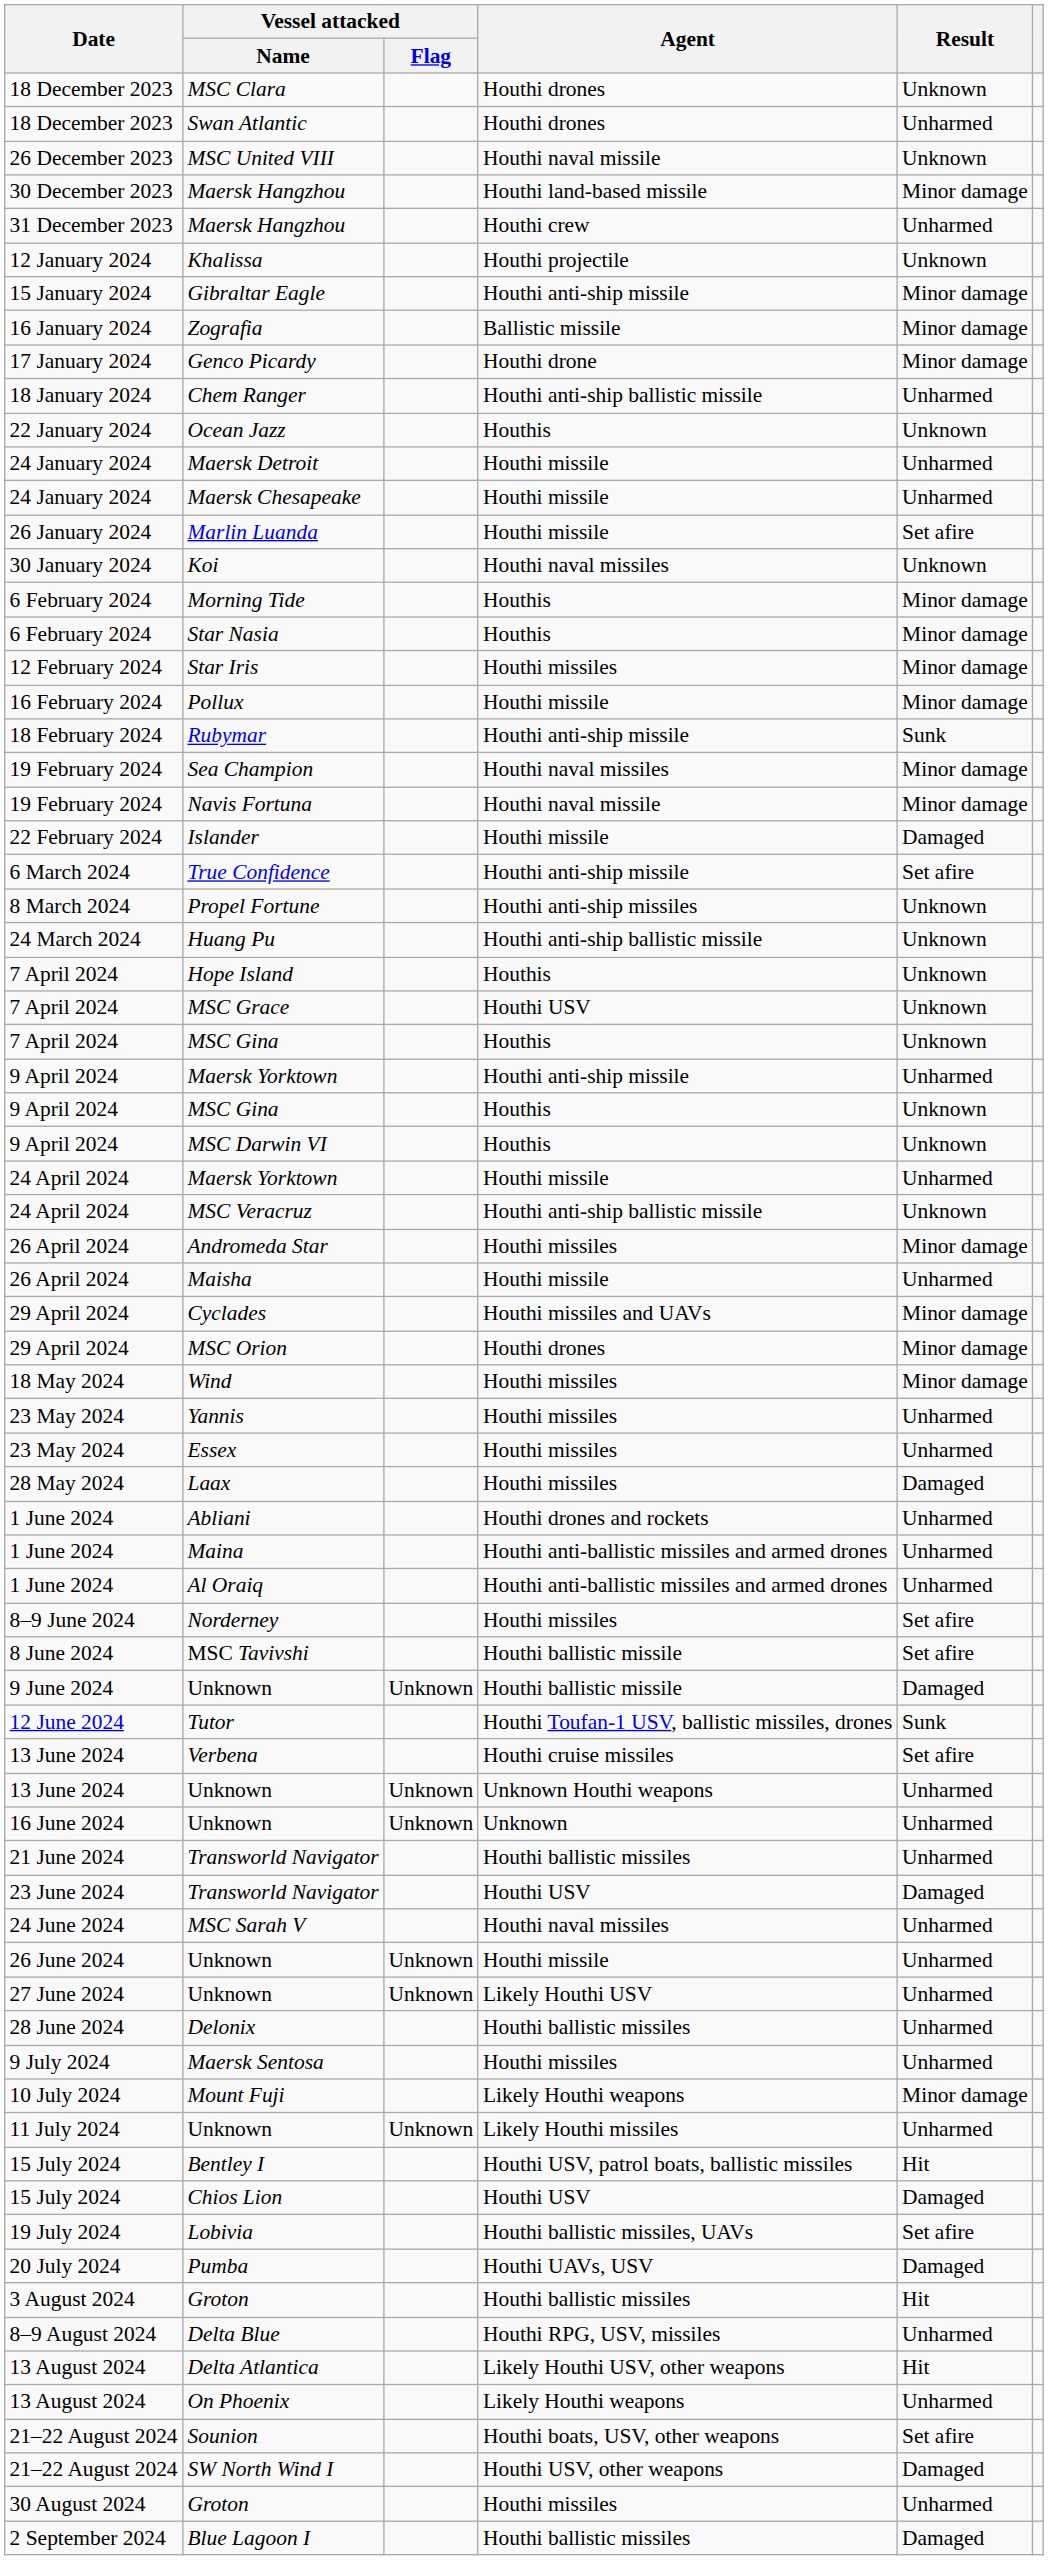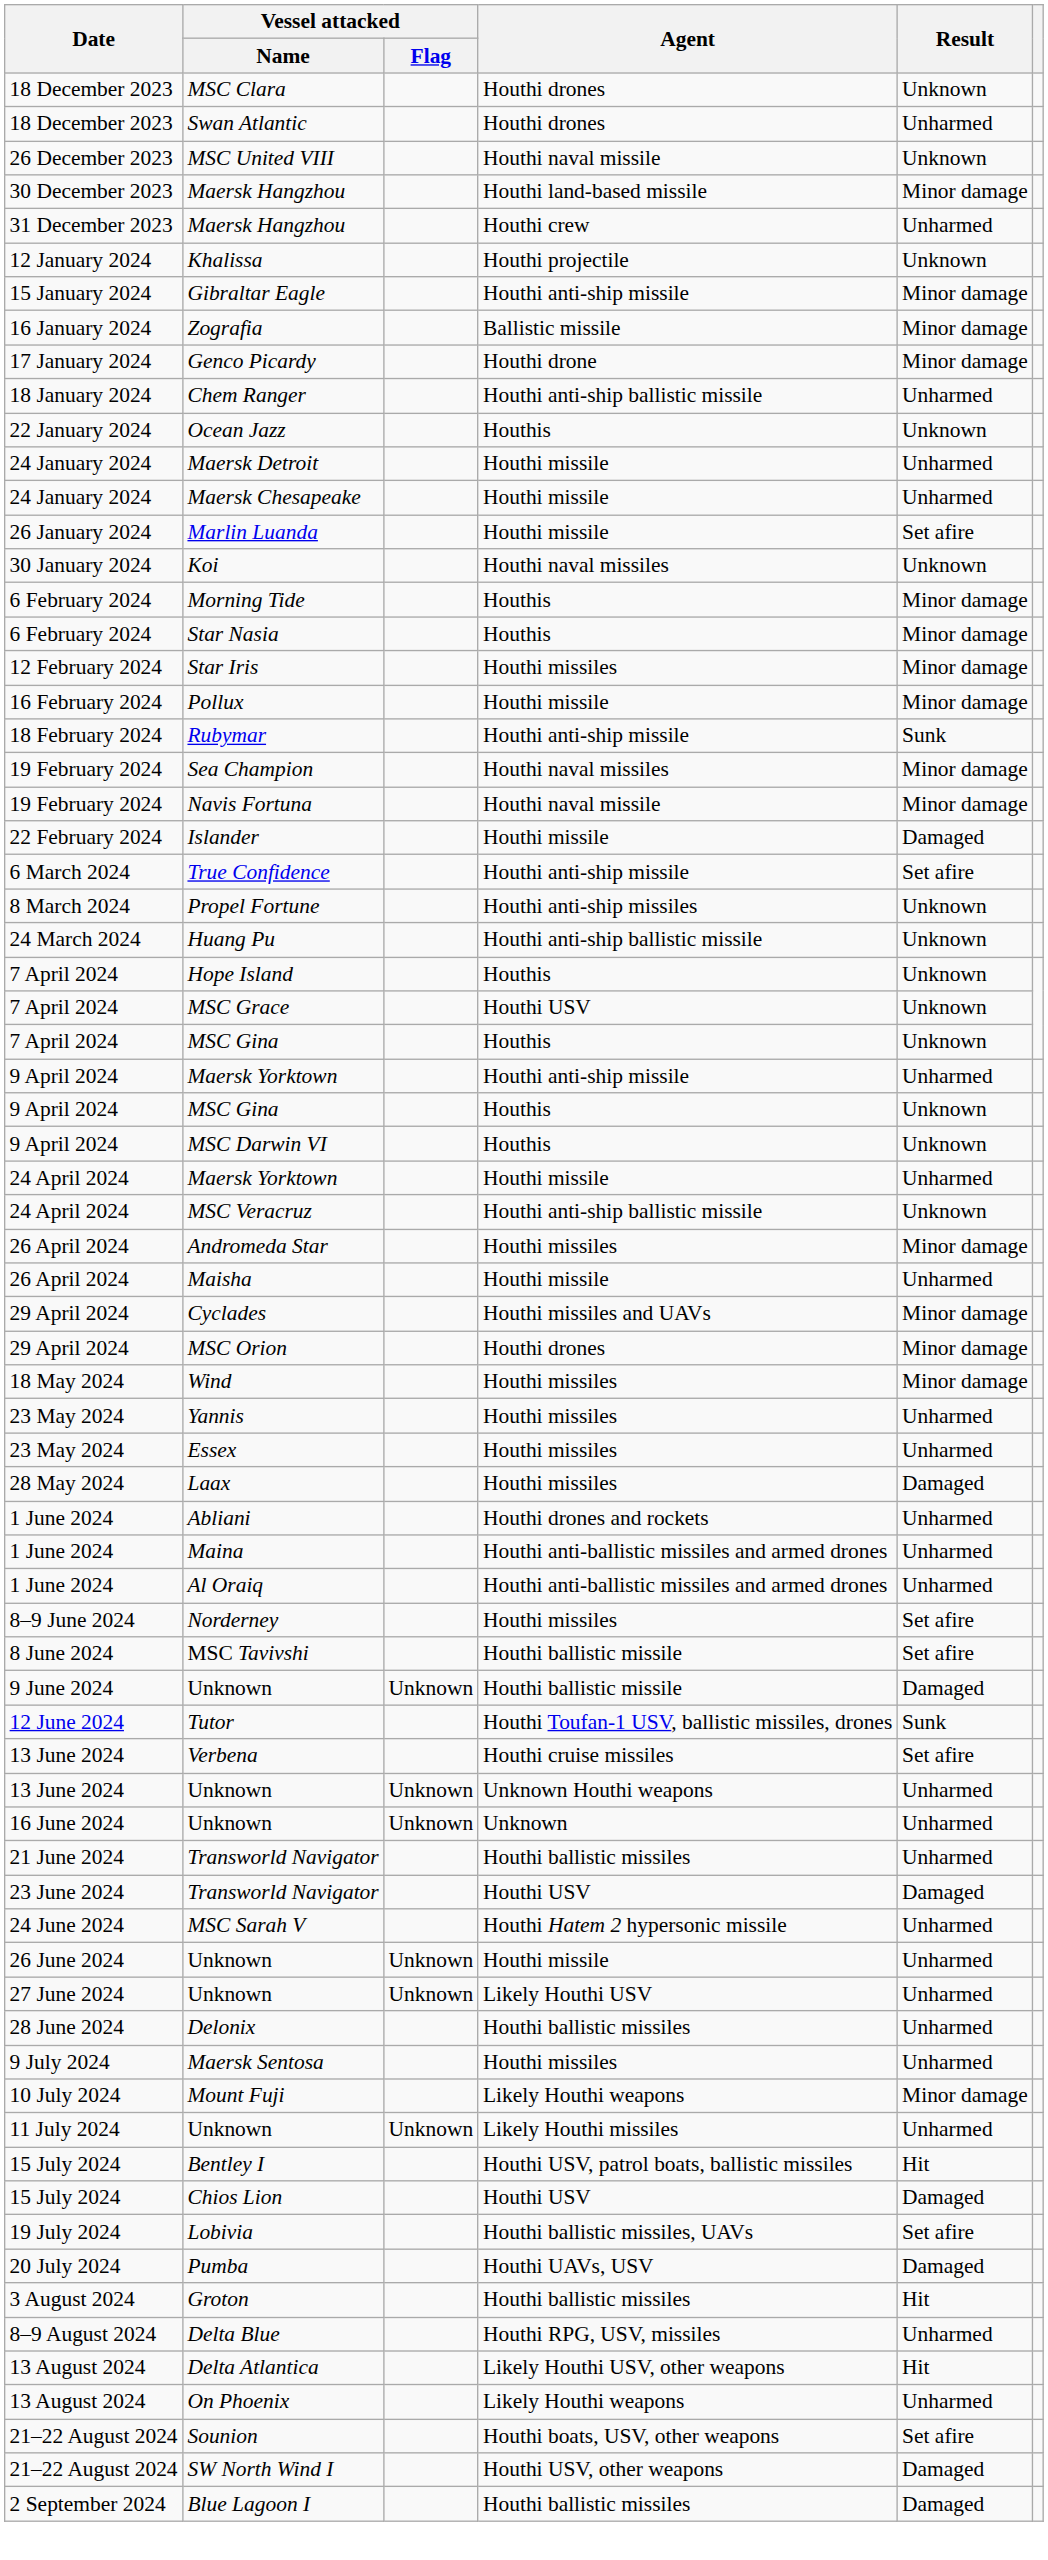MSC Sarah V | Agent: Houthi naval missiles -> Houthi Hatem 2 hypersonic missile
- row: 30 August 2024 | Groton | Houthi missiles | Unharmed
